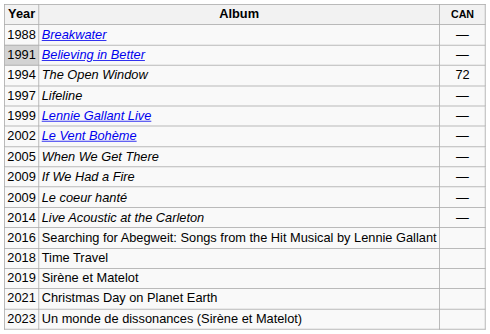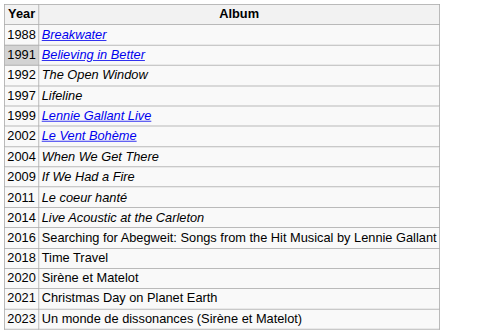- column: CAN | — | — | 72 | — | — | — | — | — | — | —
The Open Window | Year: 1994 -> 1992
When We Get There | Year: 2005 -> 2004
Le coeur hanté | Year: 2009 -> 2011
Sirène et Matelot | Year: 2019 -> 2020
